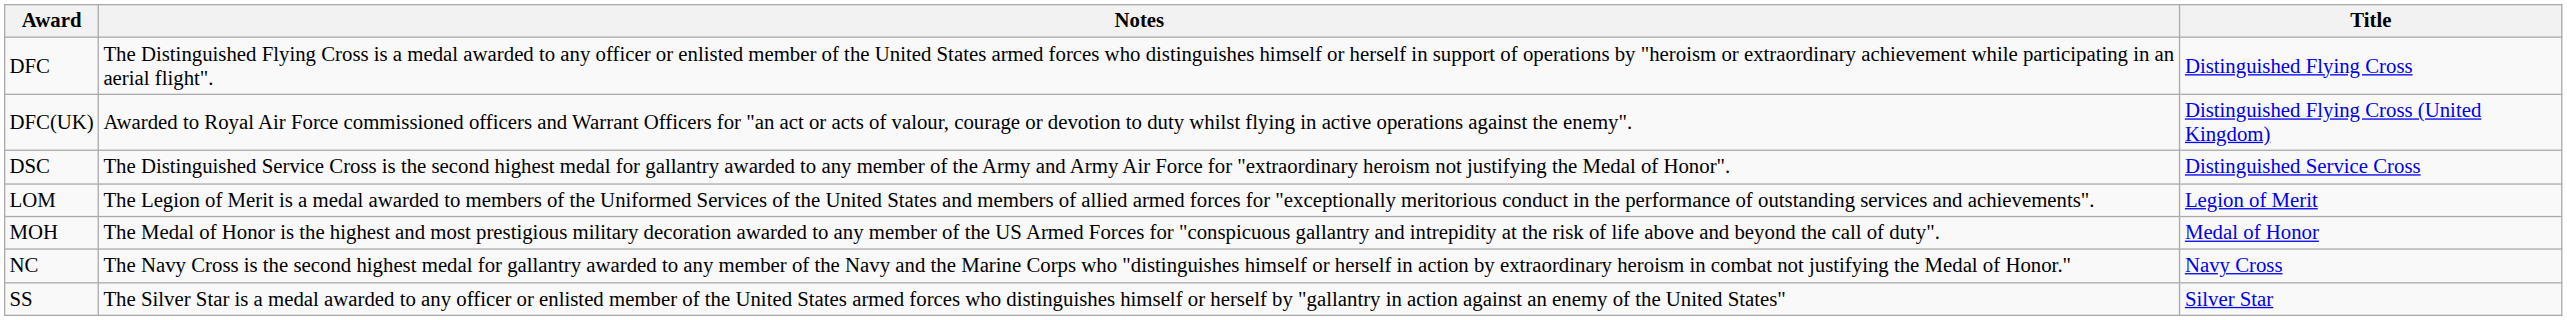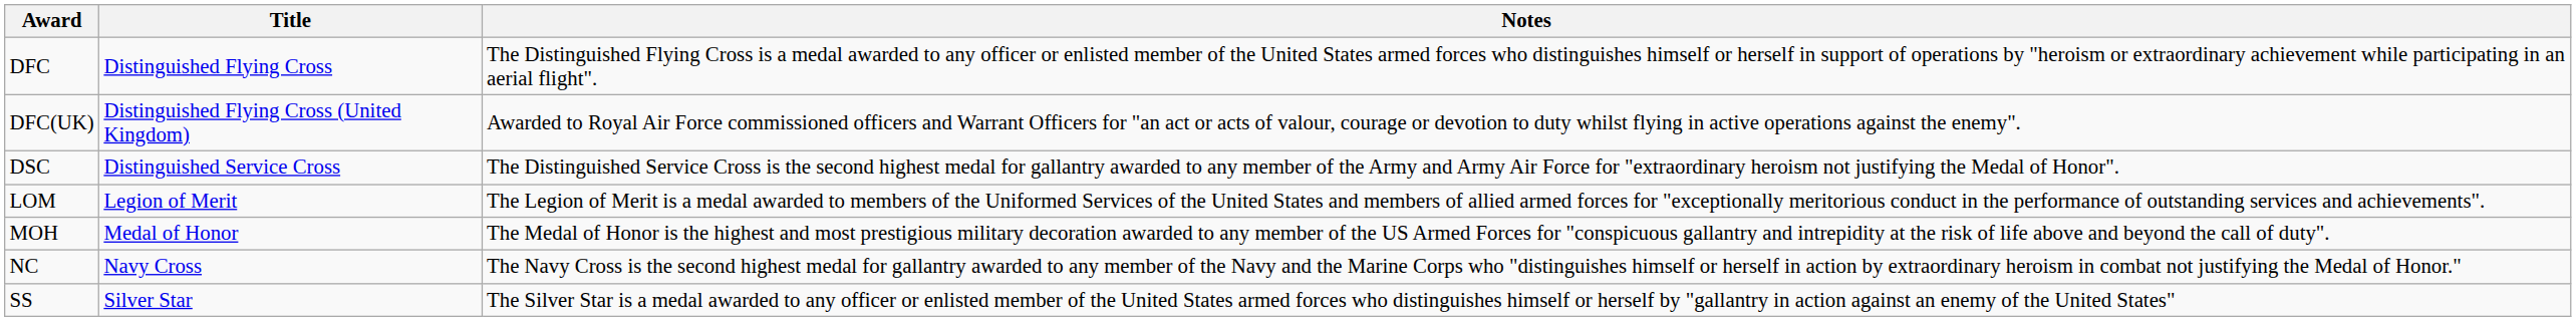columns swapped: Title <-> Notes
